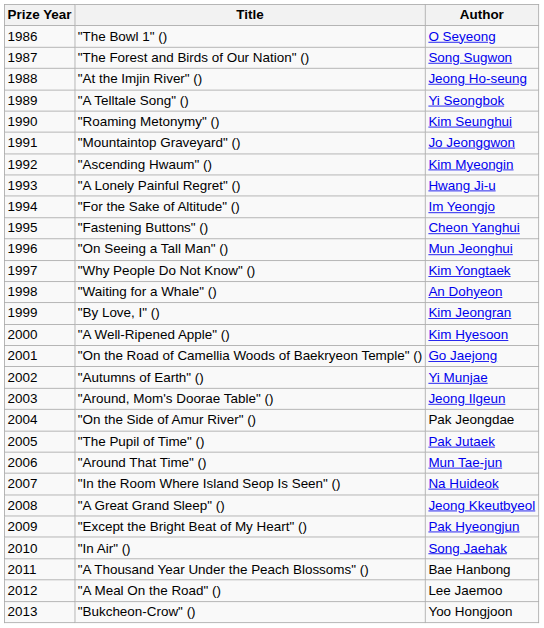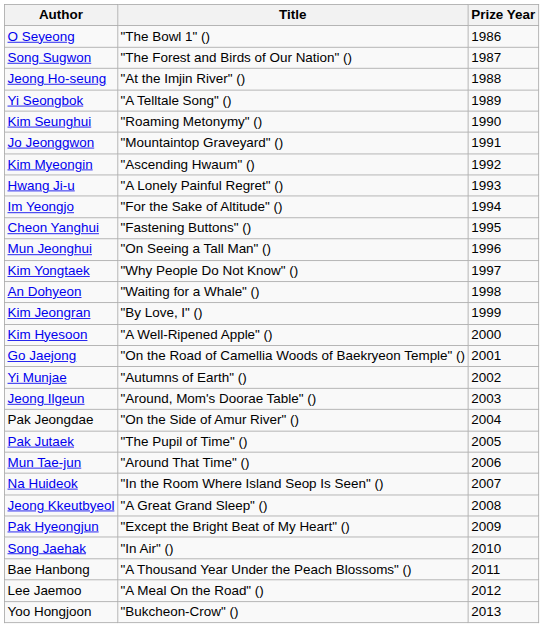columns swapped: Prize Year <-> Author
